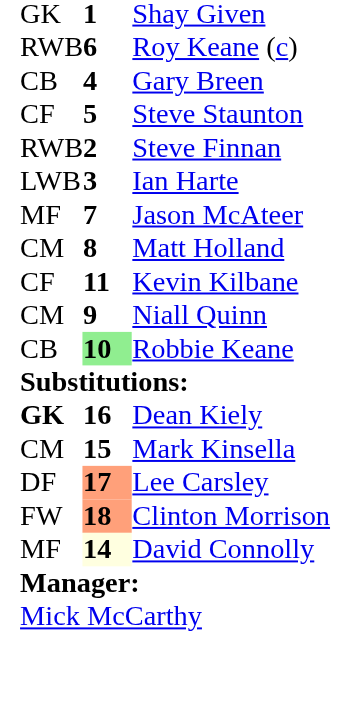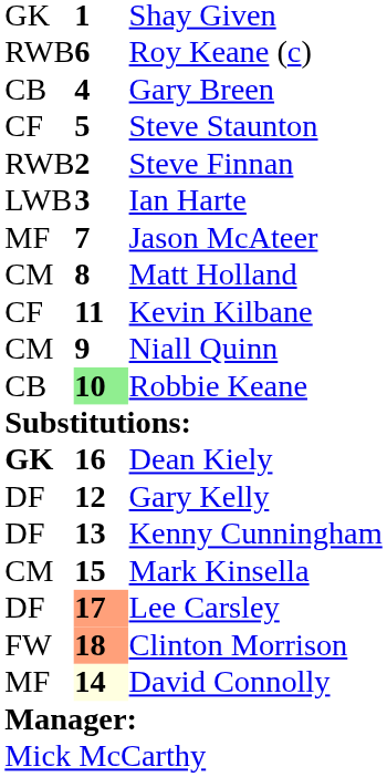+ row: DF | 12 | Gary Kelly
+ row: DF | 13 | Kenny Cunningham
